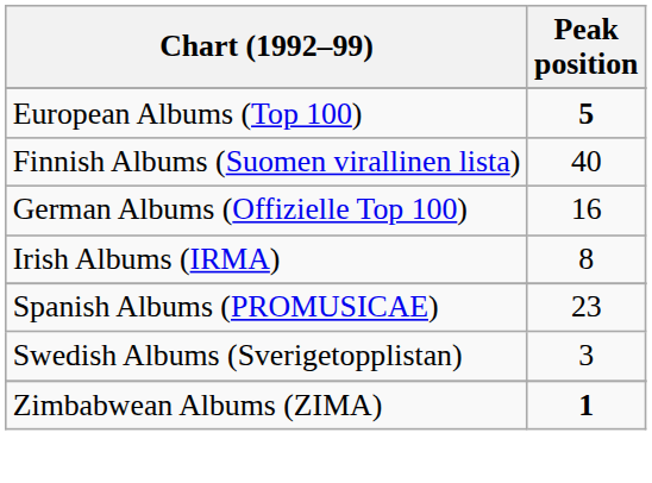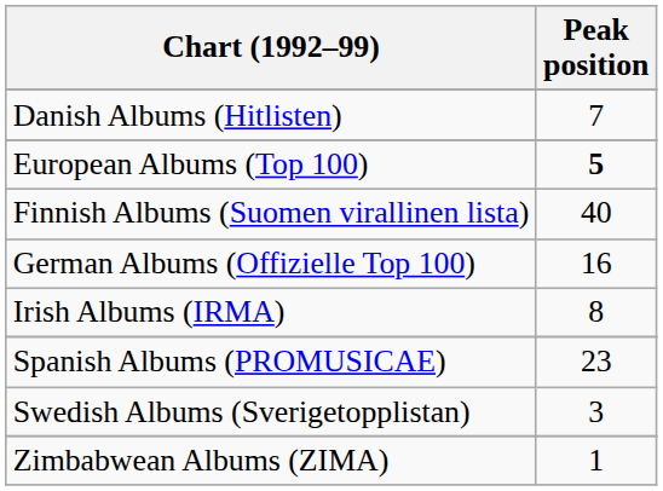+ row: Danish Albums (Hitlisten) | 7
Zimbabwean Albums (ZIMA) | Peak position: bold -> normal
